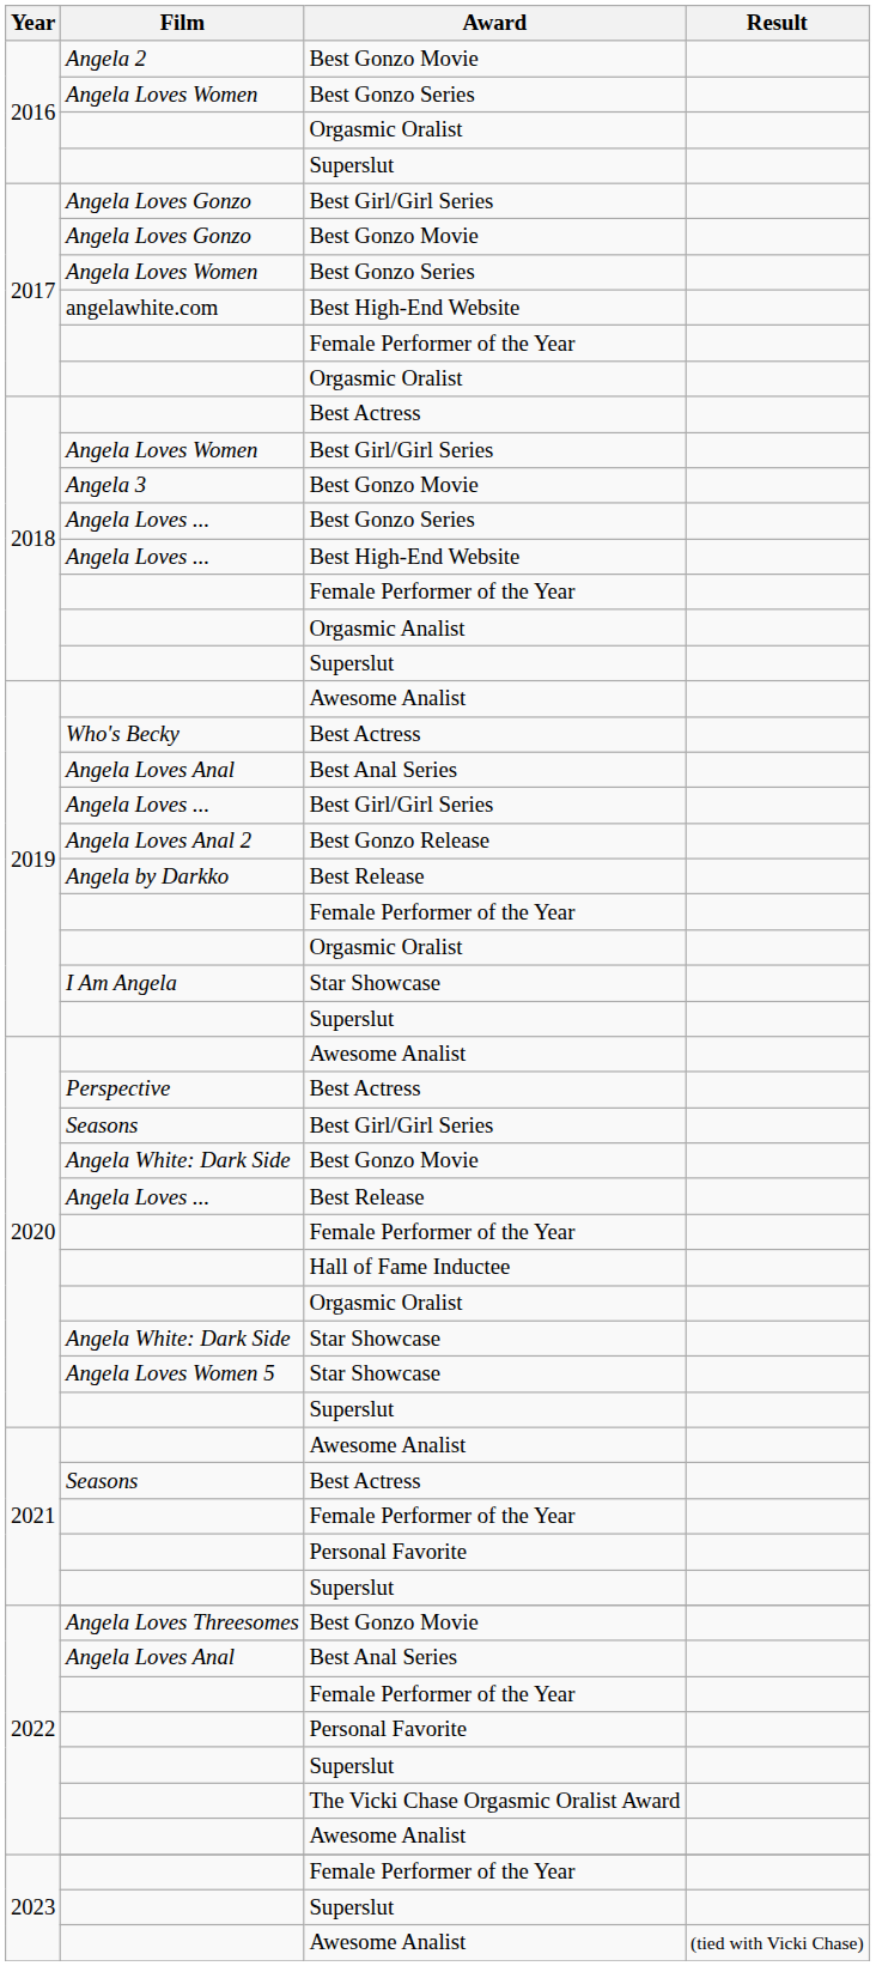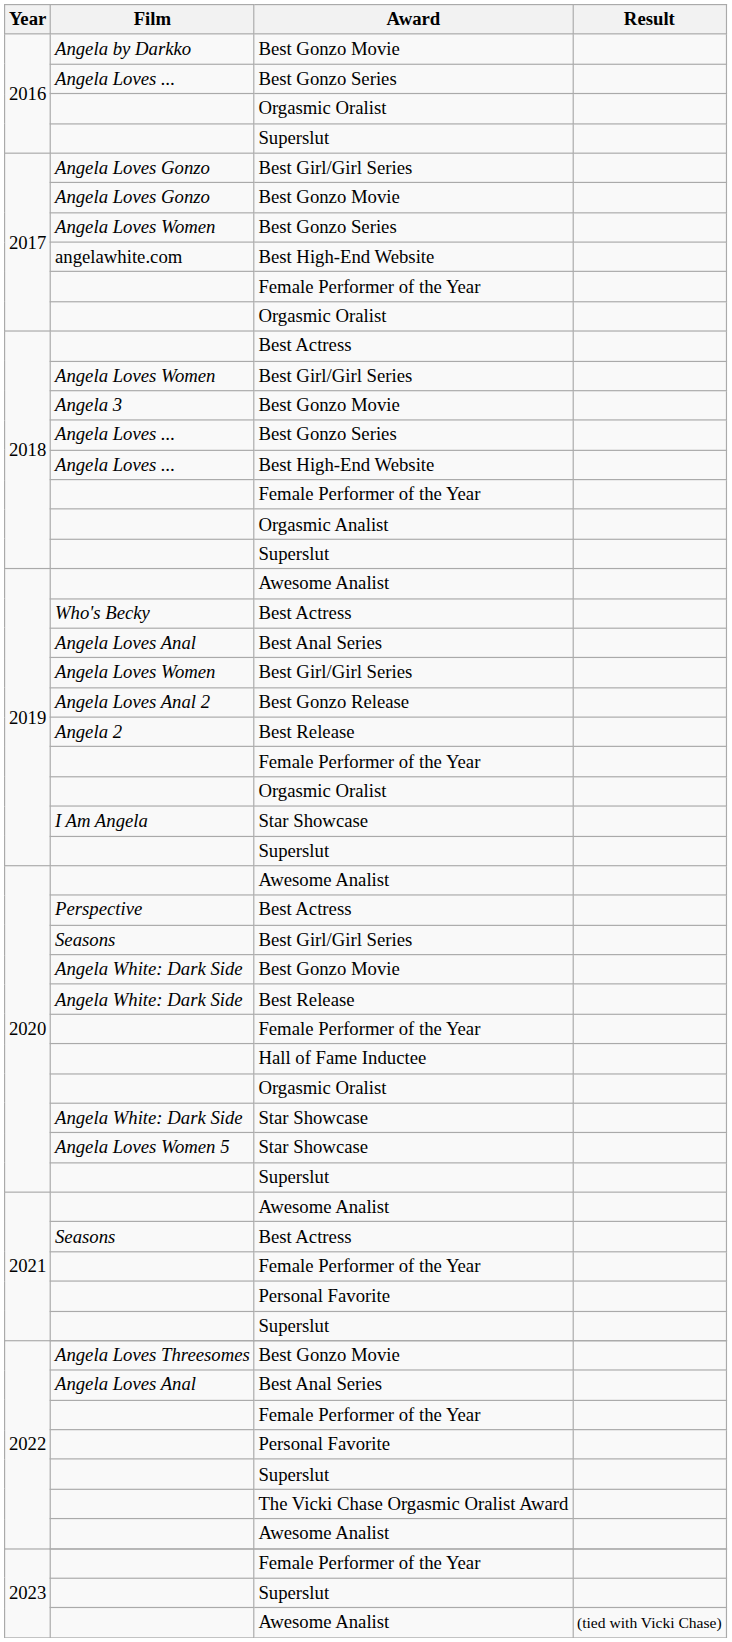2016 / Best Gonzo Movie | Film: Angela 2 -> Angela by Darkko
2016 / Best Gonzo Series | Film: Angela Loves Women -> Angela Loves ...
2019 / Best Girl/Girl Series | Film: Angela Loves ... -> Angela Loves Women
2019 / Best Release | Film: Angela by Darkko -> Angela 2
2020 / Best Release | Film: Angela Loves ... -> Angela White: Dark Side
